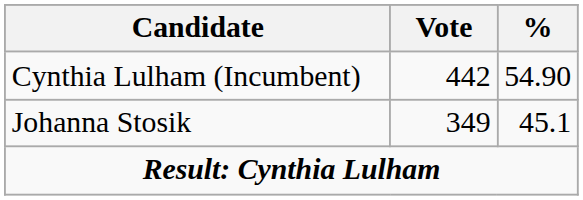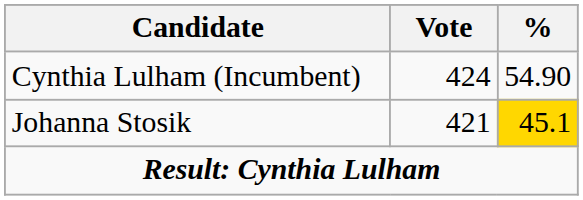Cynthia Lulham (Incumbent) | Vote: 442 -> 424
Johanna Stosik | Vote: 349 -> 421
Johanna Stosik | %: no background -> gold background
